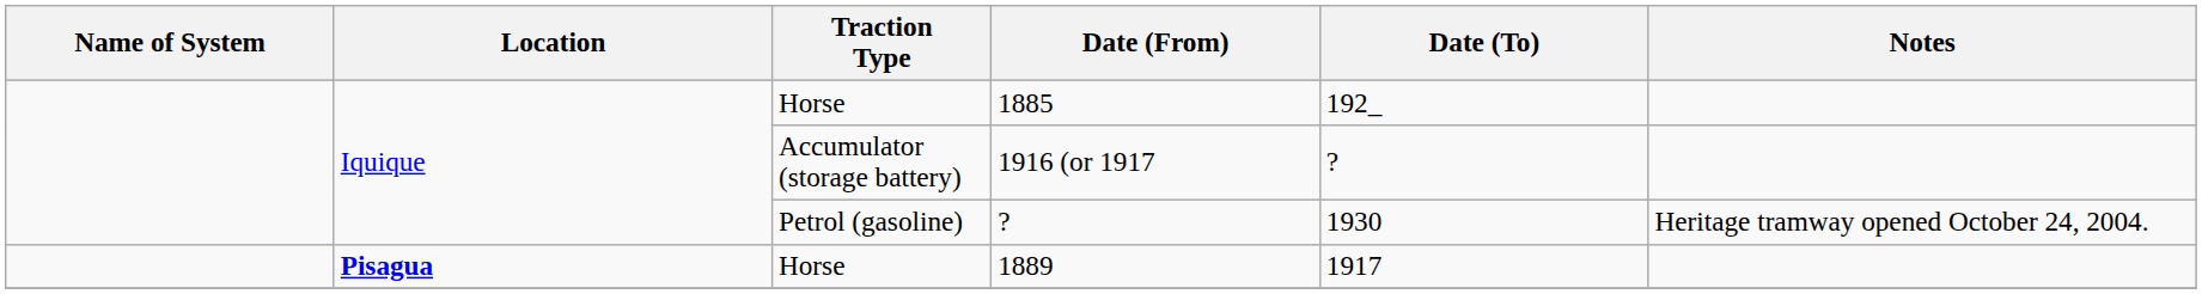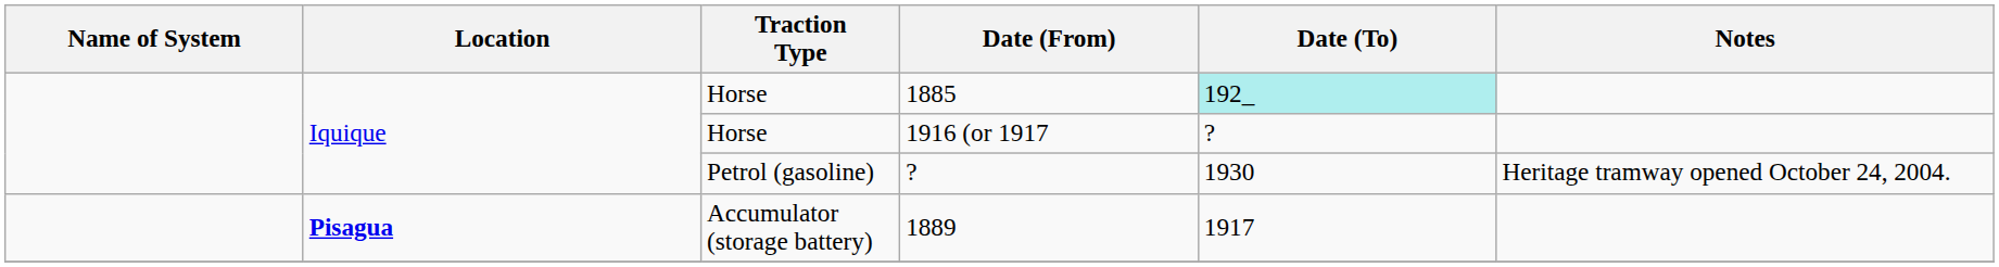1885 | Date (To): no background -> paleturquoise background
1916 (or 1917 | Traction Type: Accumulator (storage battery) -> Horse
1889 | Traction Type: Horse -> Accumulator (storage battery)
